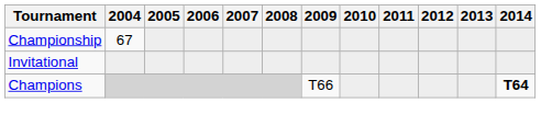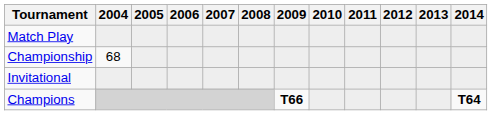+ row: Match Play
Championship | 2004: 67 -> 68
Champions | 2009: normal -> bold
